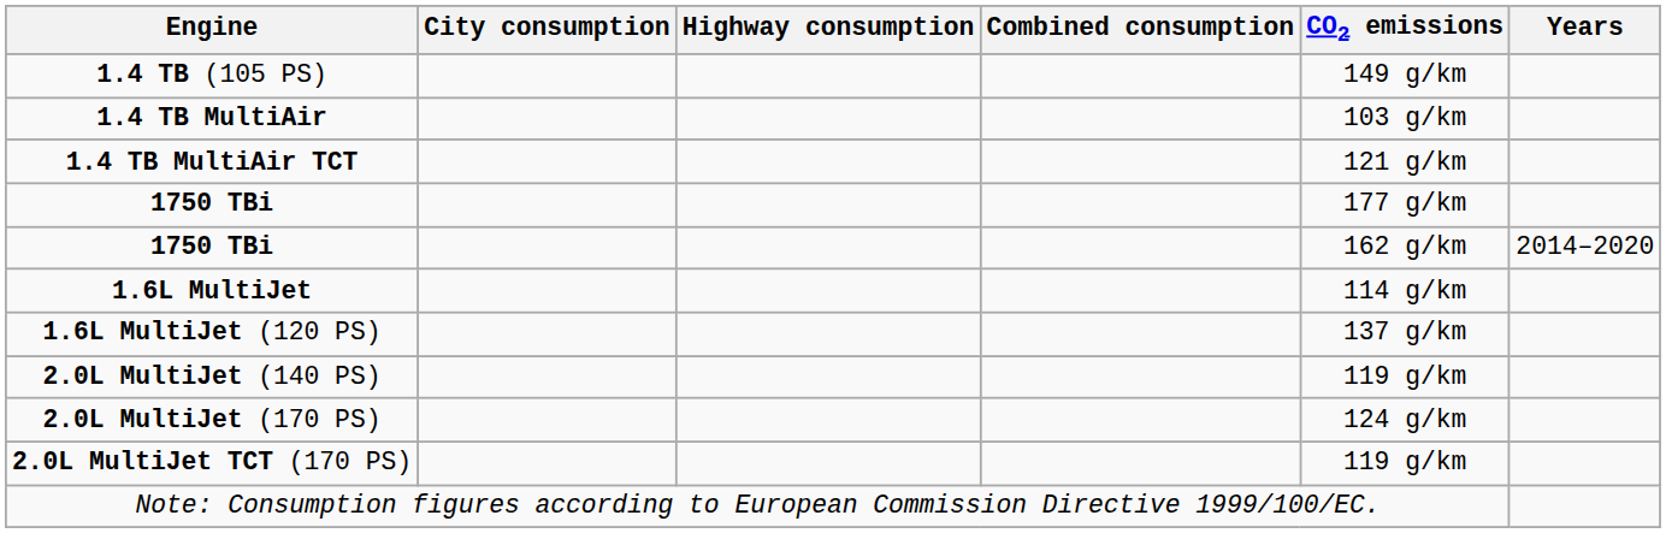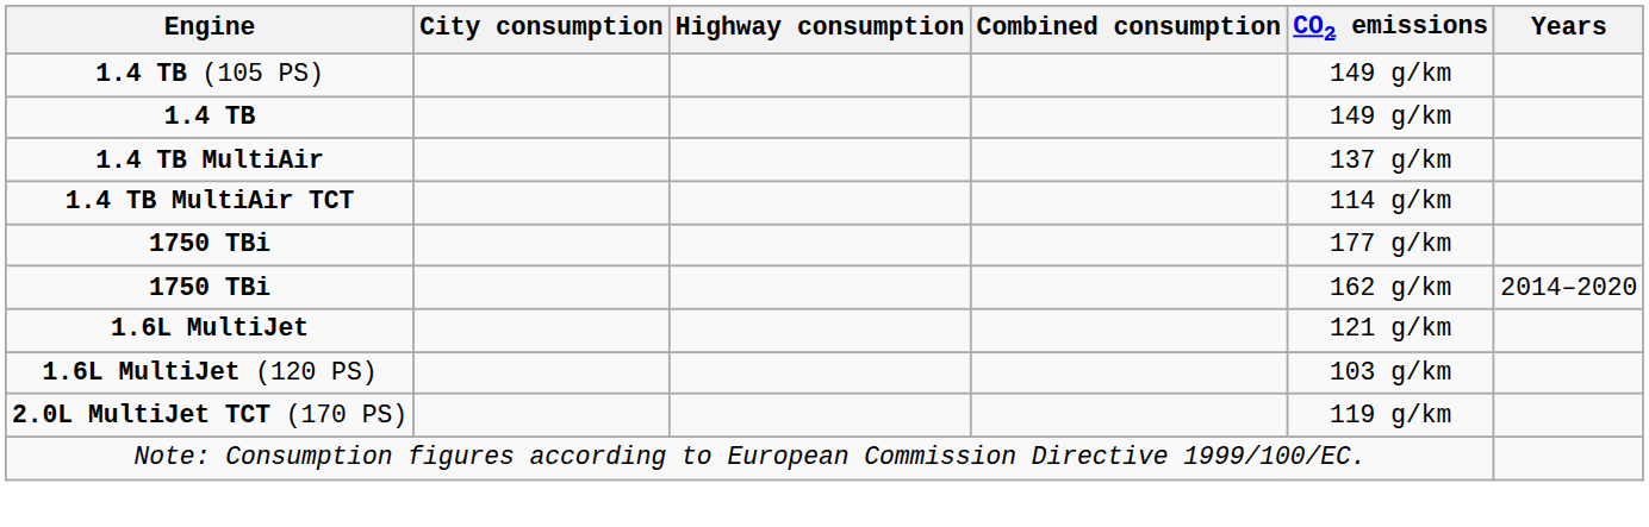+ row: 1.4 TB | 149 g/km
1.4 TB MultiAir | CO2 emissions: 103 g/km -> 137 g/km
1.4 TB MultiAir TCT | CO2 emissions: 121 g/km -> 114 g/km
1.6L MultiJet | CO2 emissions: 114 g/km -> 121 g/km
1.6L MultiJet (120 PS) | CO2 emissions: 137 g/km -> 103 g/km
- row: 2.0L MultiJet (140 PS) | 119 g/km
- row: 2.0L MultiJet (170 PS) | 124 g/km
